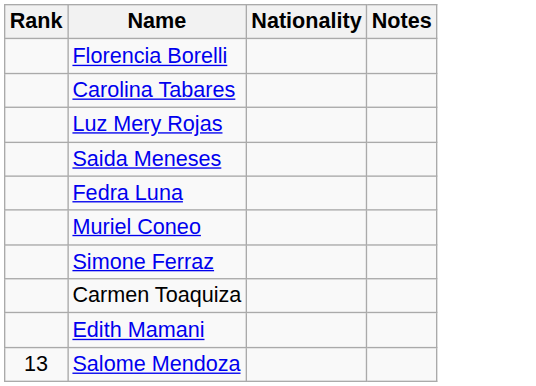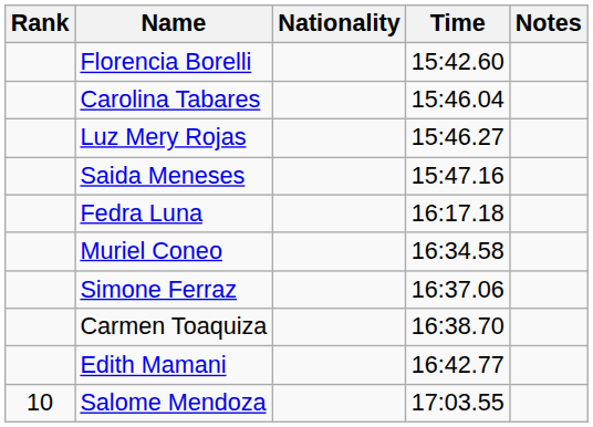+ column: Time | 15:42.60 | 15:46.04 | 15:46.27 | 15:47.16 | 16:17.18 | 16:34.58 | 16:37.06 | 16:38.70 | 16:42.77 | 17:03.55
Salome Mendoza | Rank: 13 -> 10
